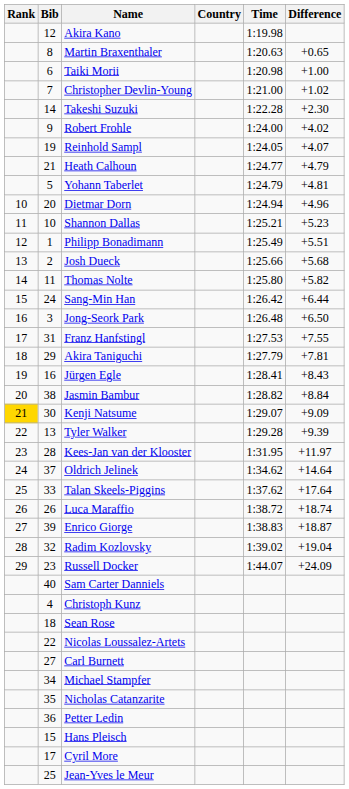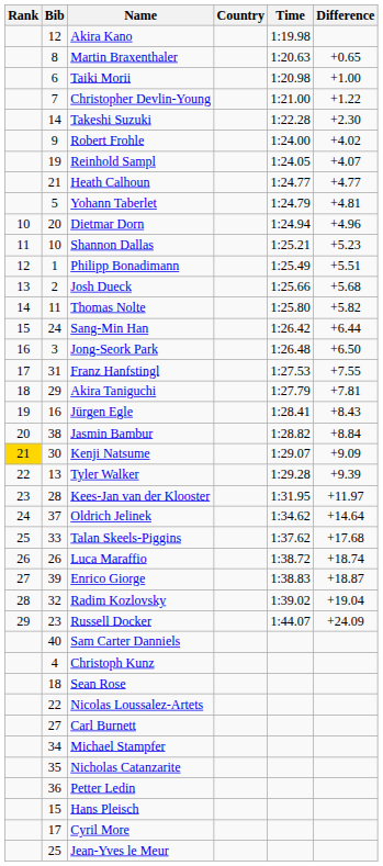Christopher Devlin-Young | Difference: +1.02 -> +1.22
Heath Calhoun | Difference: +4.79 -> +4.77
Talan Skeels-Piggins | Difference: +17.64 -> +17.68
